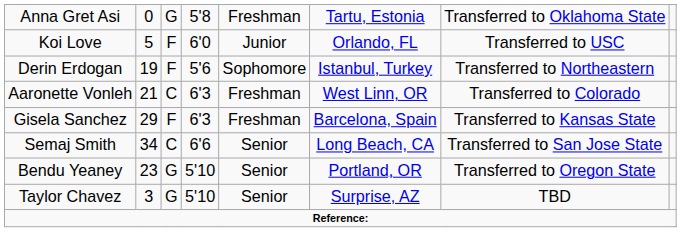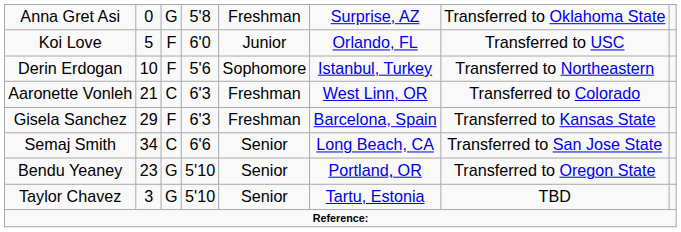Anna Gret Asi | column 6: Tartu, Estonia -> Surprise, AZ
Derin Erdogan | column 2: 19 -> 10
Taylor Chavez | column 6: Surprise, AZ -> Tartu, Estonia
